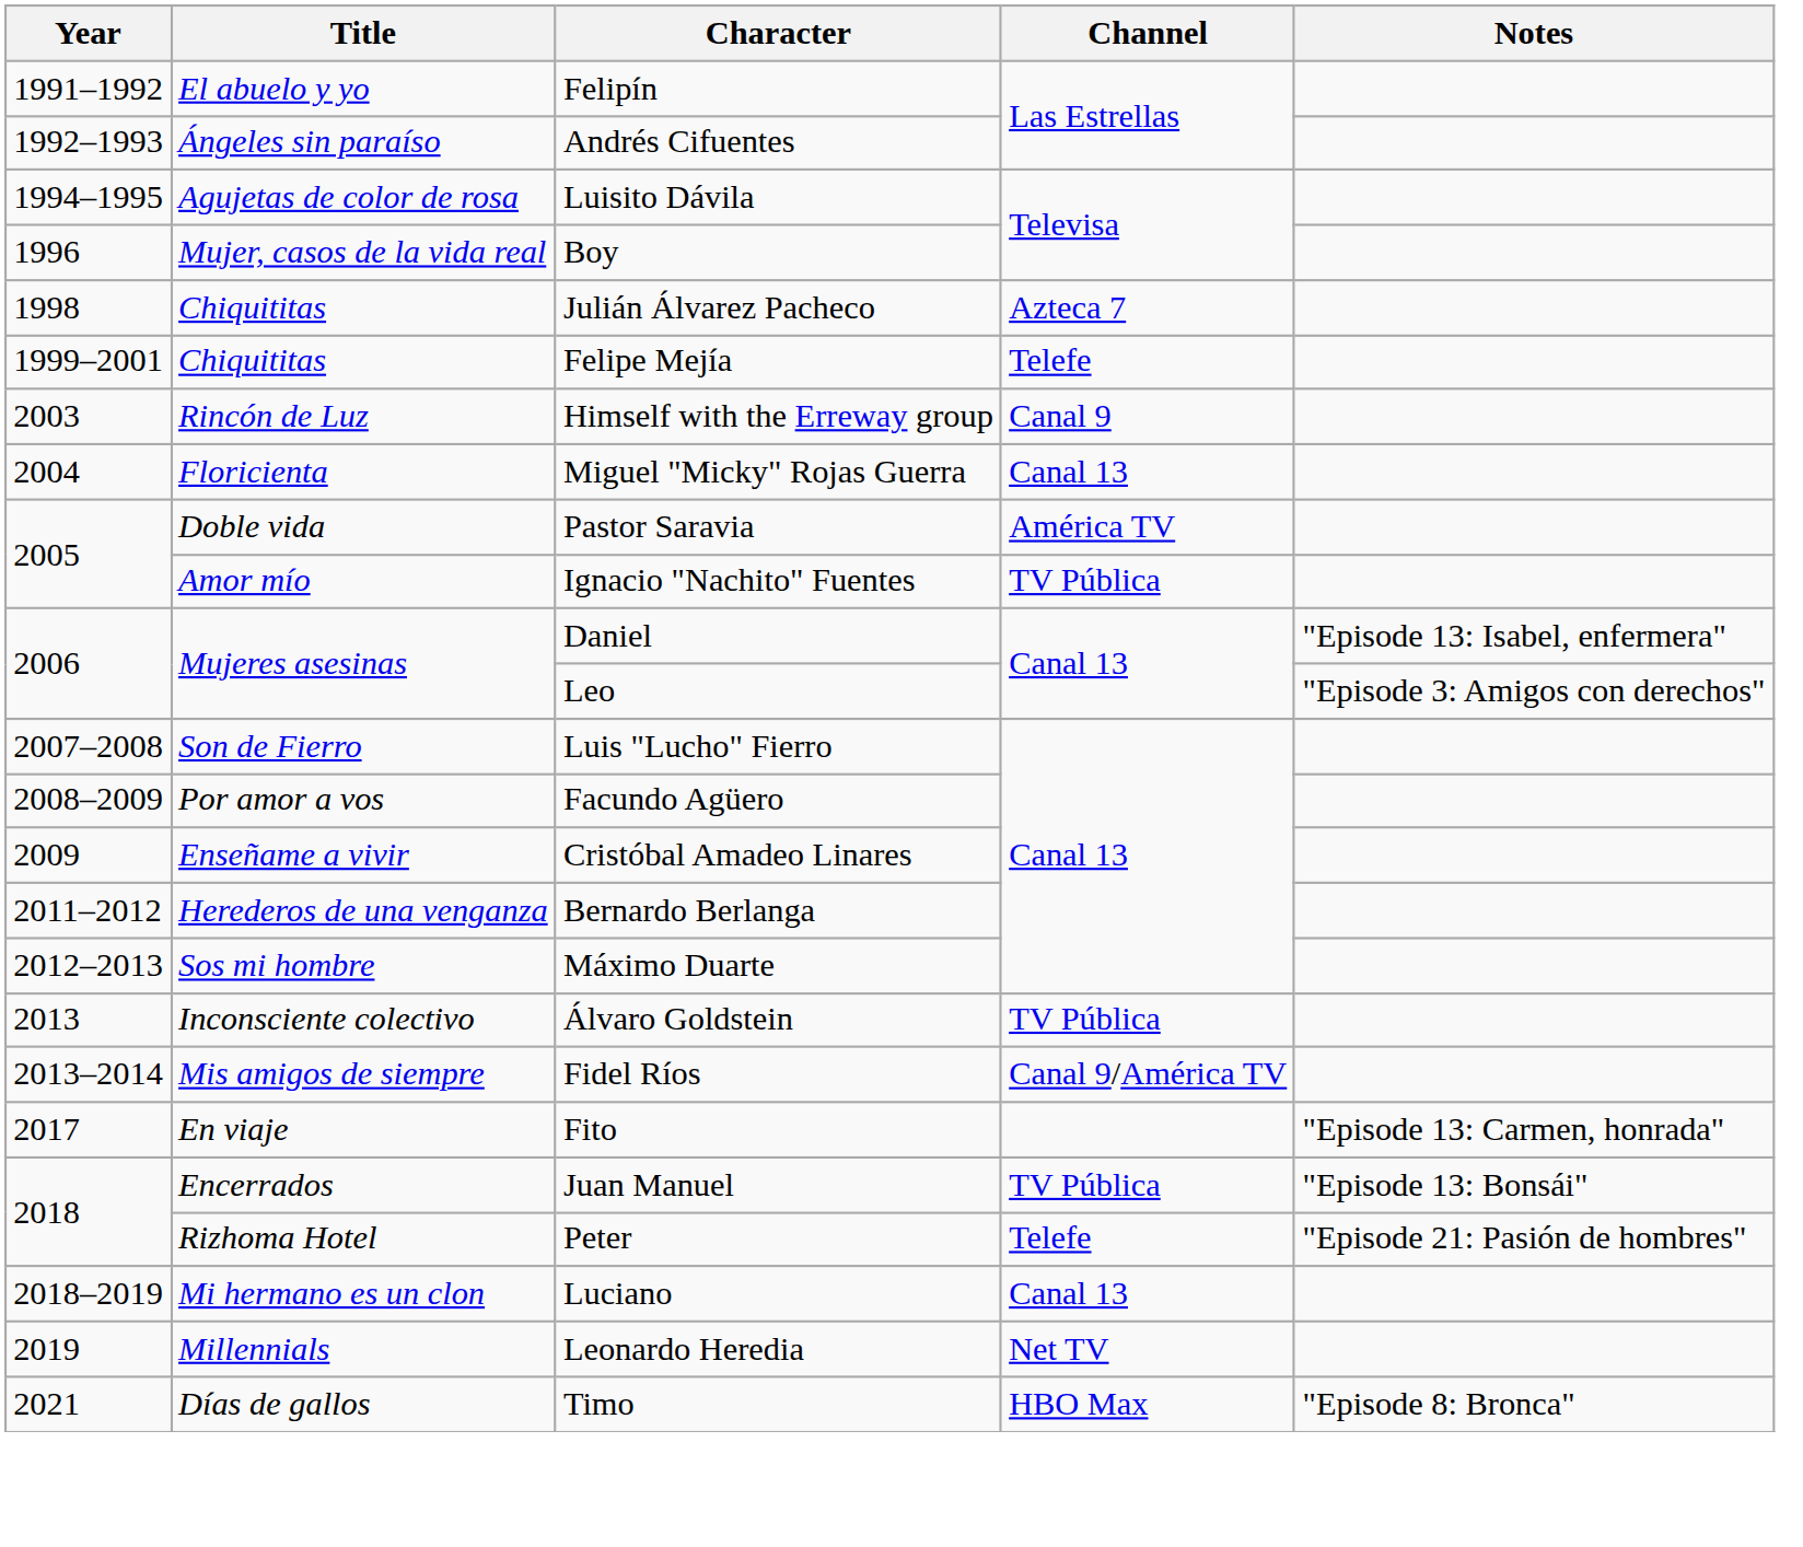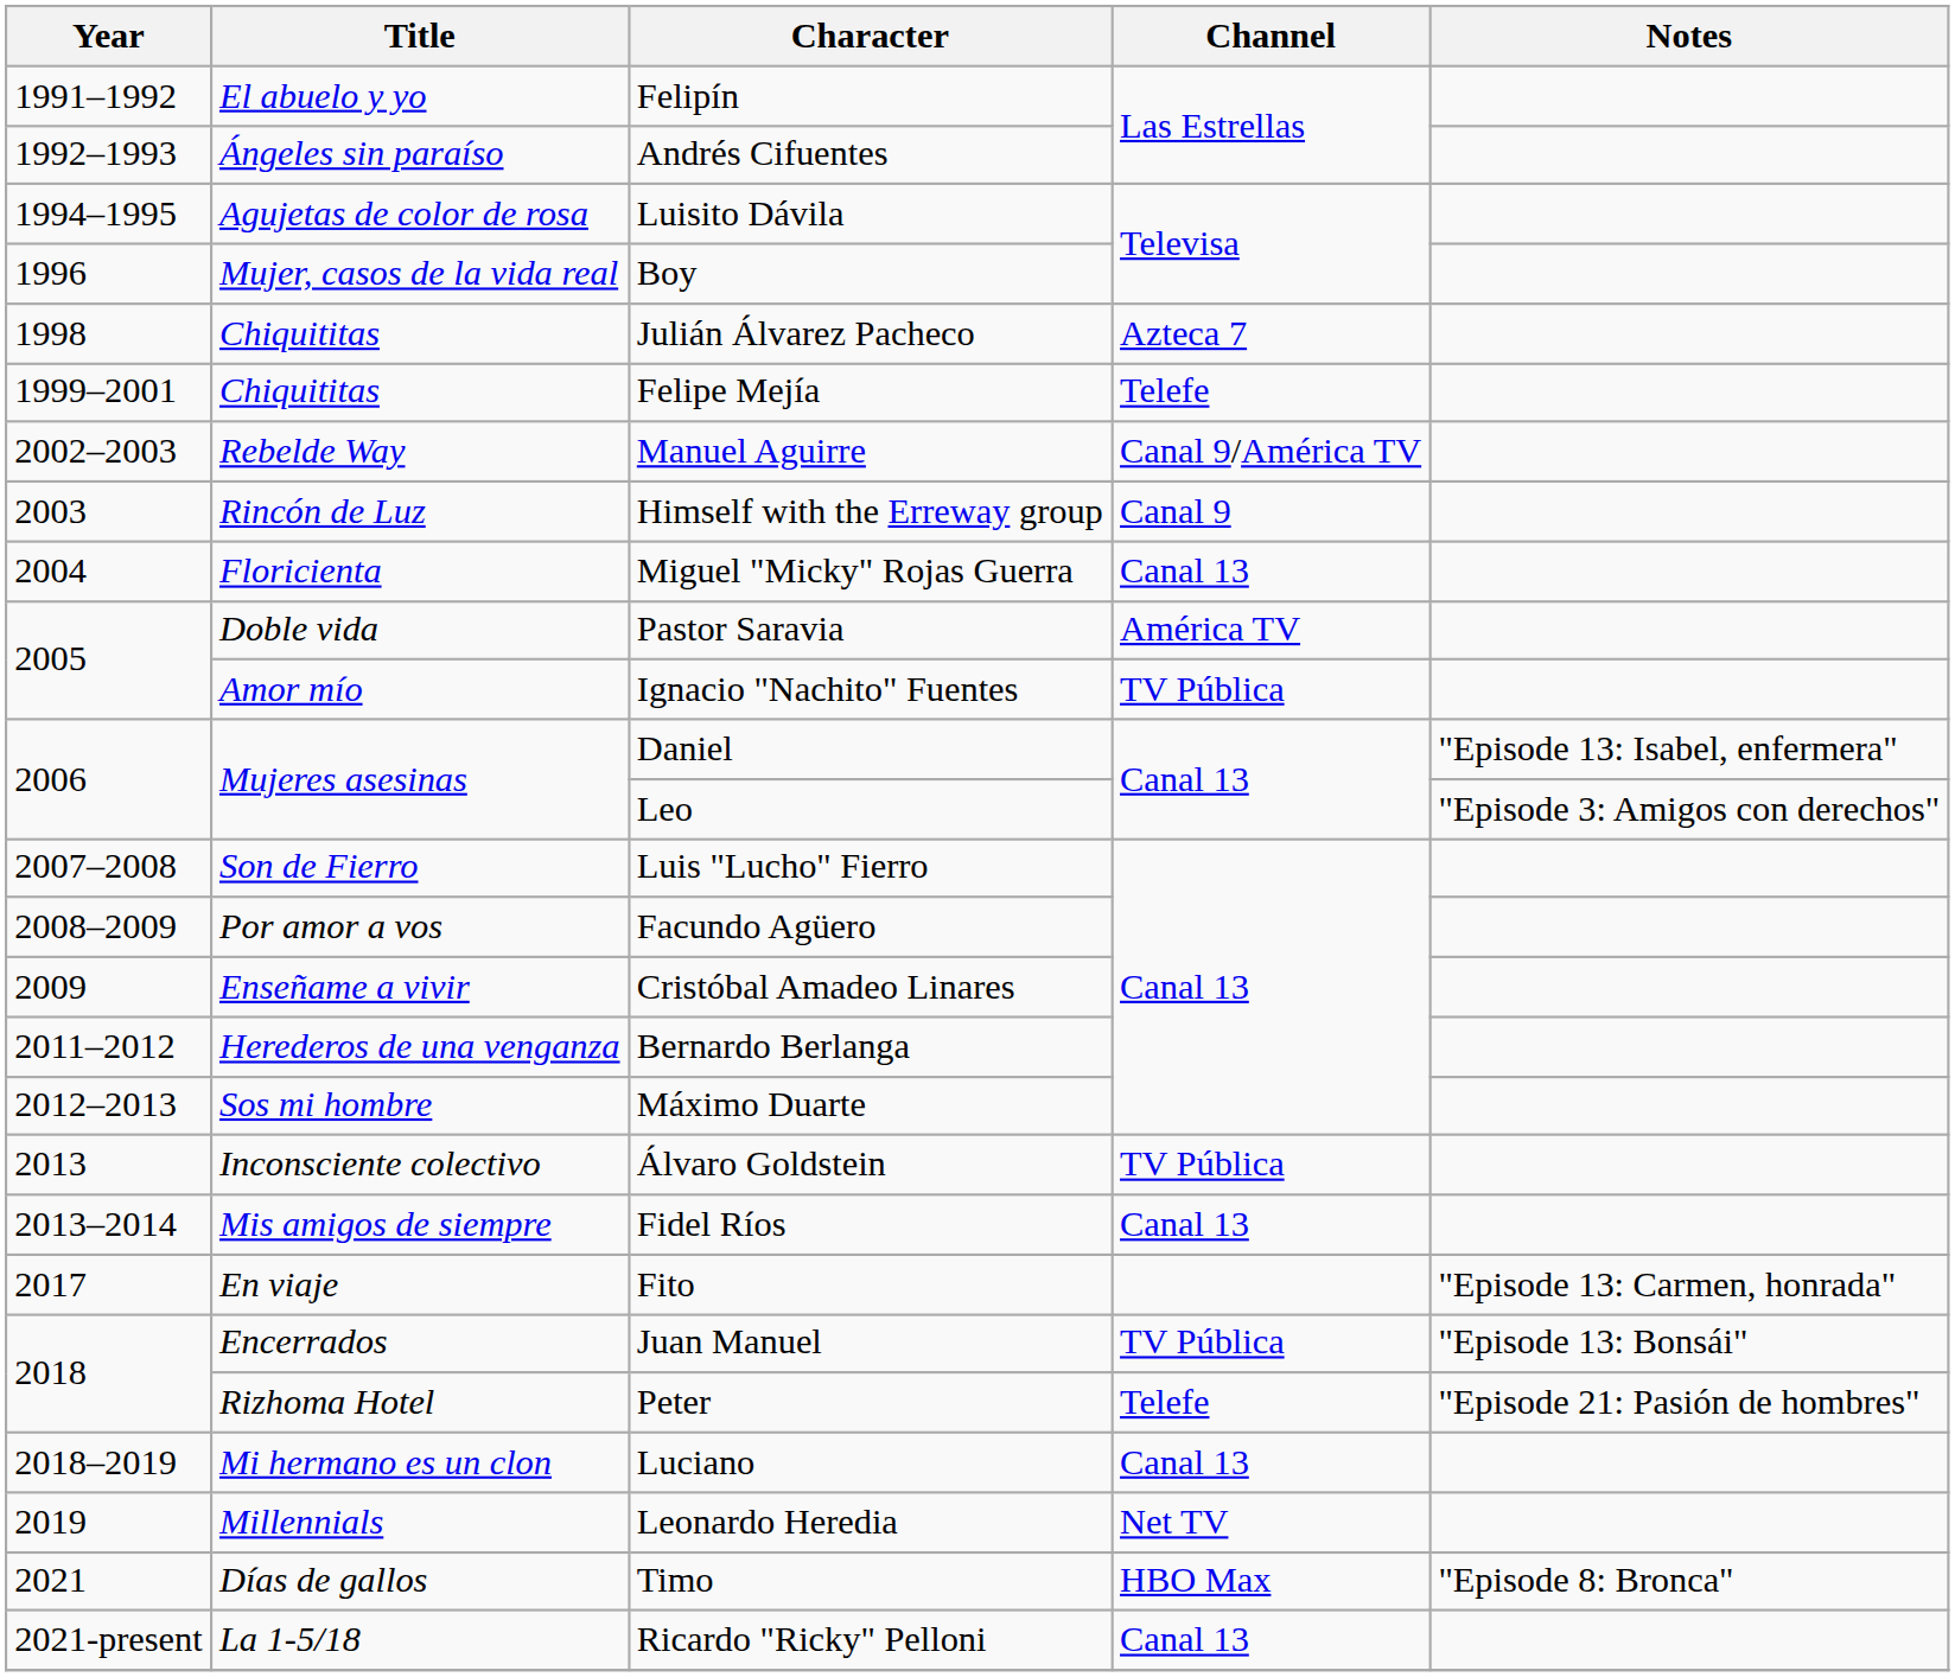+ row: 2002–2003 | Rebelde Way | Manuel Aguirre | Canal 9/América TV
Fidel Ríos | Channel: Canal 9/América TV -> Canal 13
+ row: 2021-present | La 1-5/18 | Ricardo "Ricky" Pelloni | Canal 13
